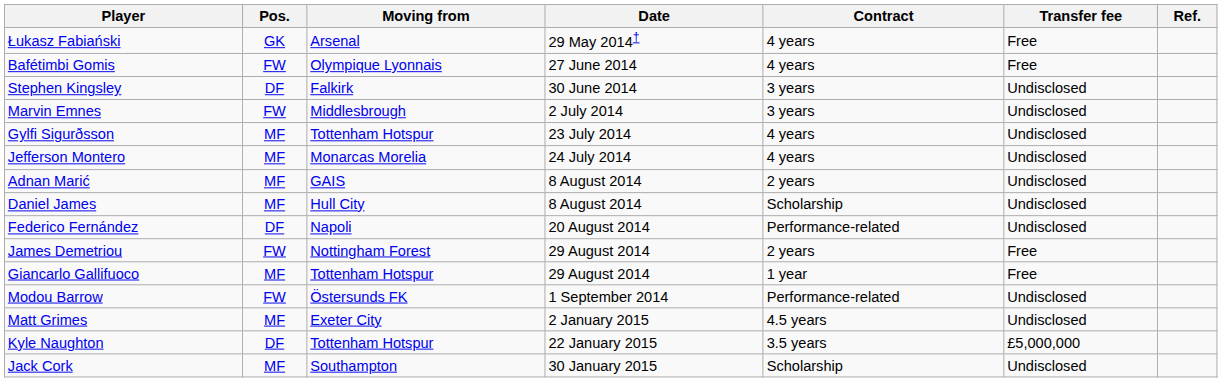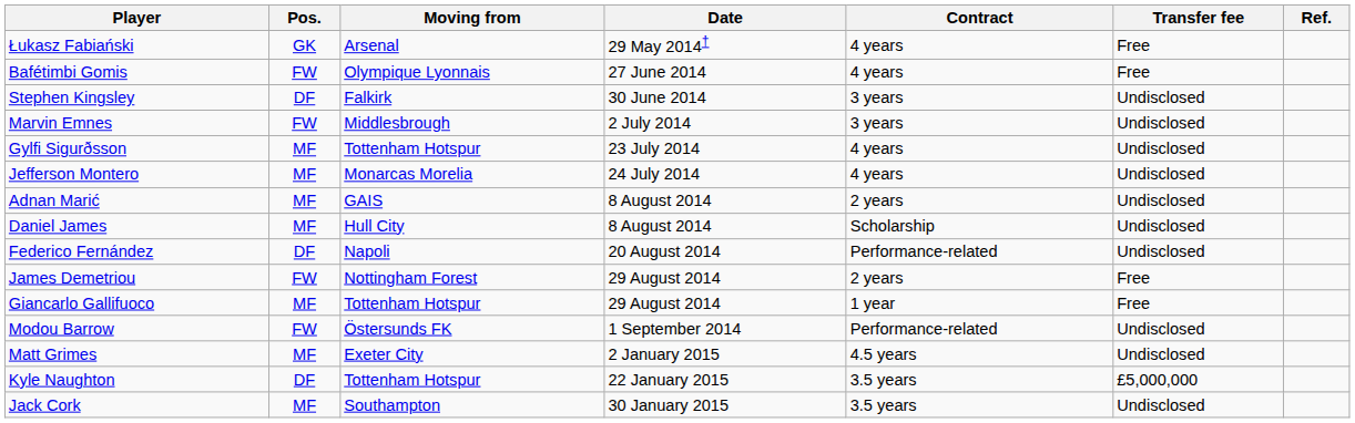Jack Cork | Contract: Scholarship -> 3.5 years
